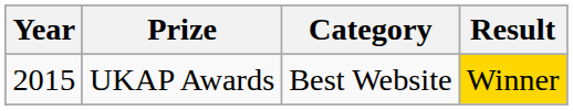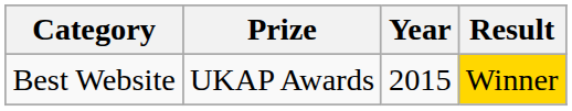columns swapped: Year <-> Category
